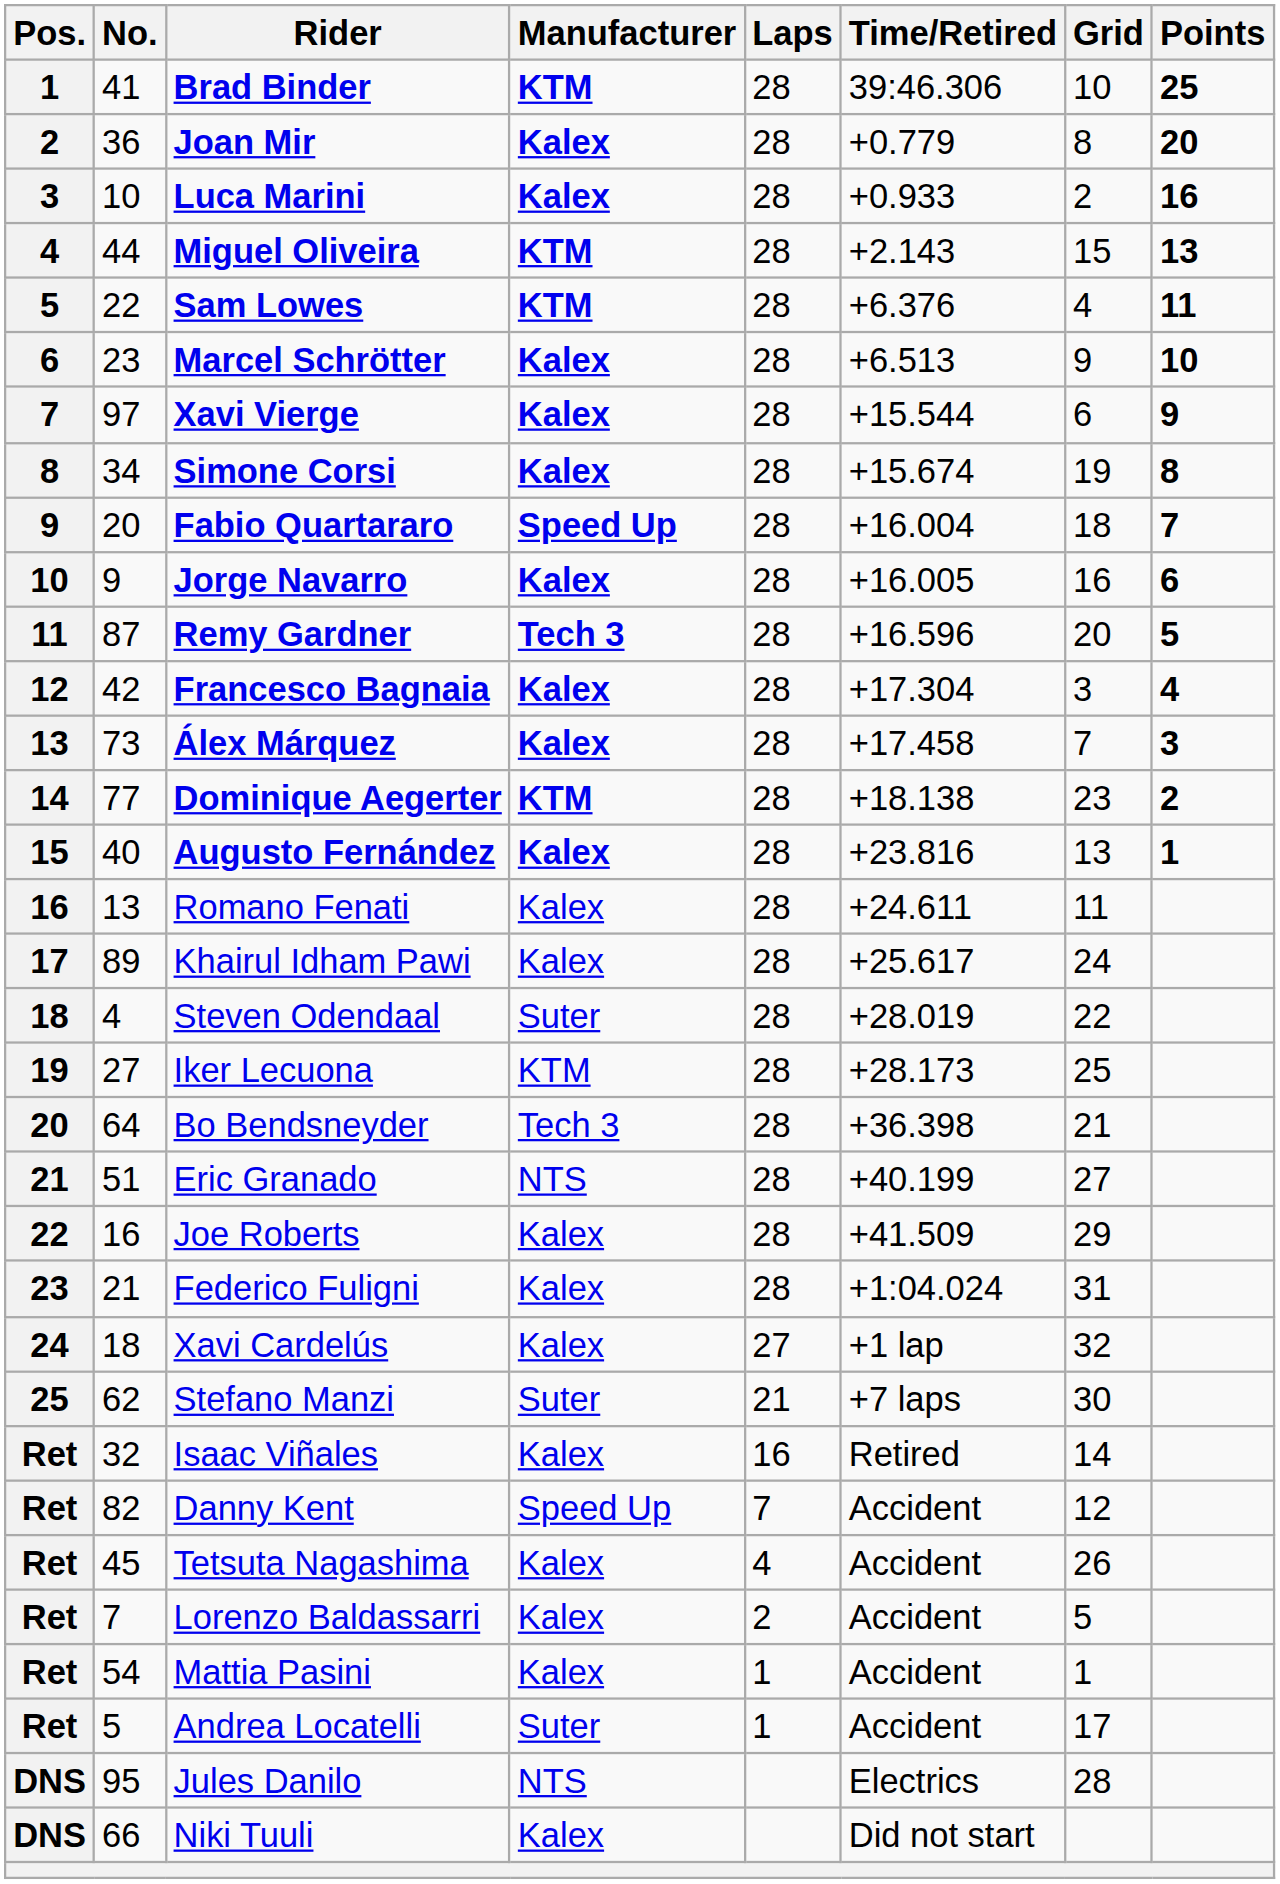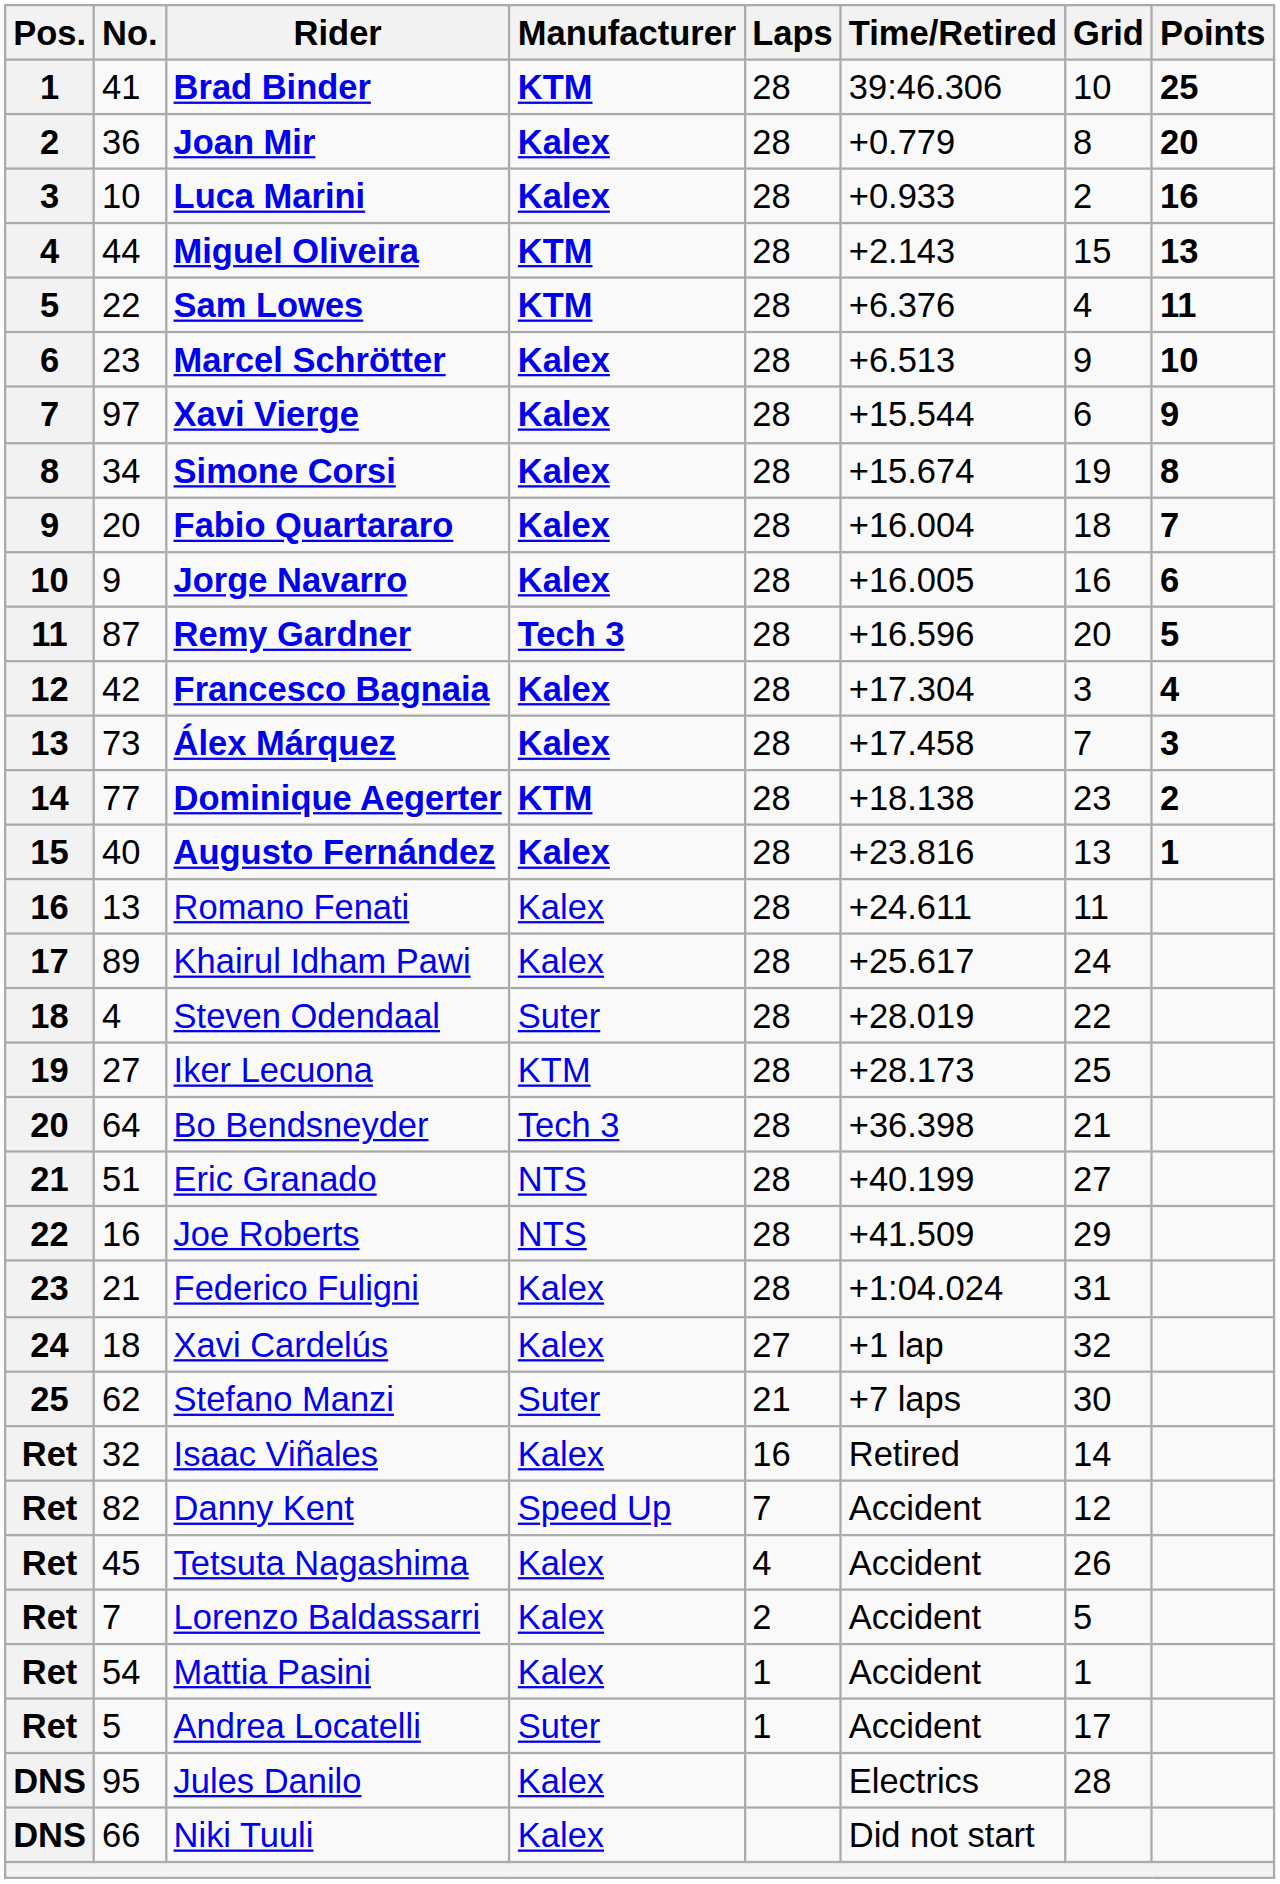Fabio Quartararo | Manufacturer: Speed Up -> Kalex
Joe Roberts | Manufacturer: Kalex -> NTS
Jules Danilo | Manufacturer: NTS -> Kalex
